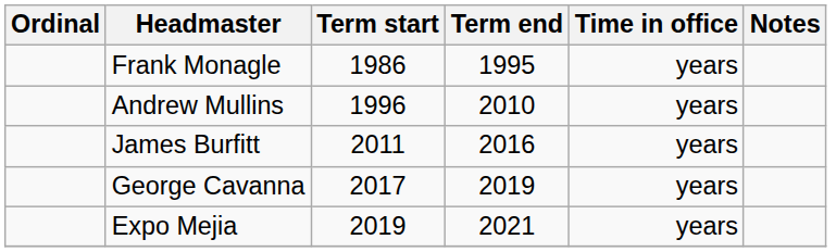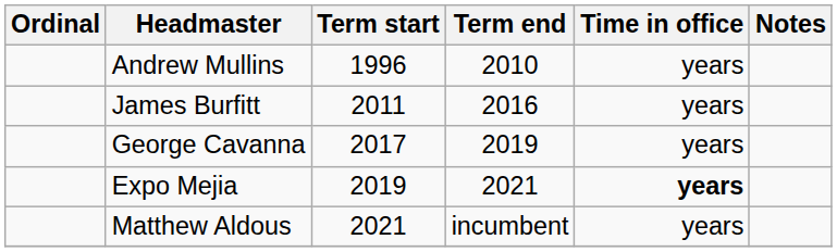- row: Frank Monagle | 1986 | 1995 | years
Expo Mejia | Time in office: normal -> bold
+ row: Matthew Aldous | 2021 | incumbent | years
